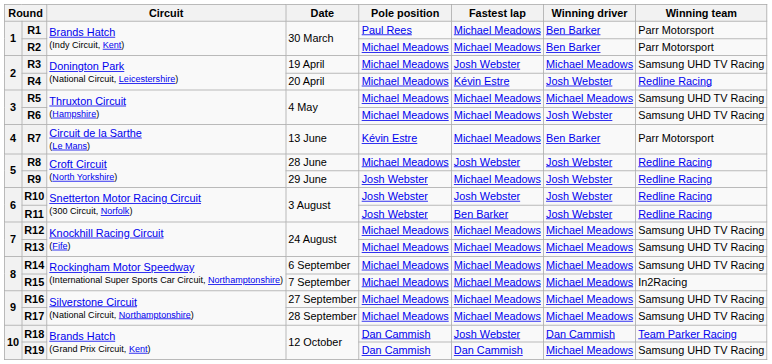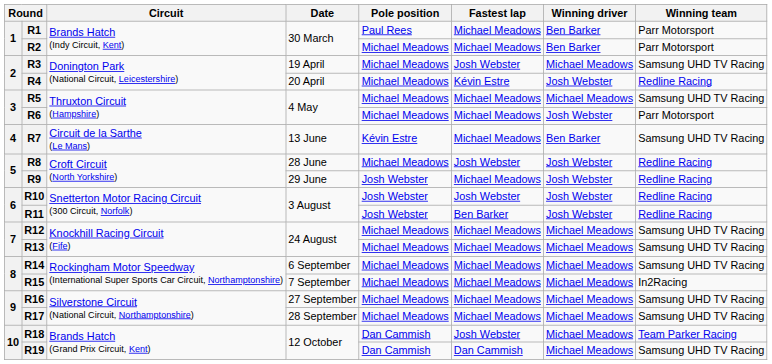R6 | Winning team: Samsung UHD TV Racing -> Parr Motorsport
R7 | Winning team: Parr Motorsport -> Samsung UHD TV Racing
R18 | Winning driver: Dan Cammish -> Michael Meadows
